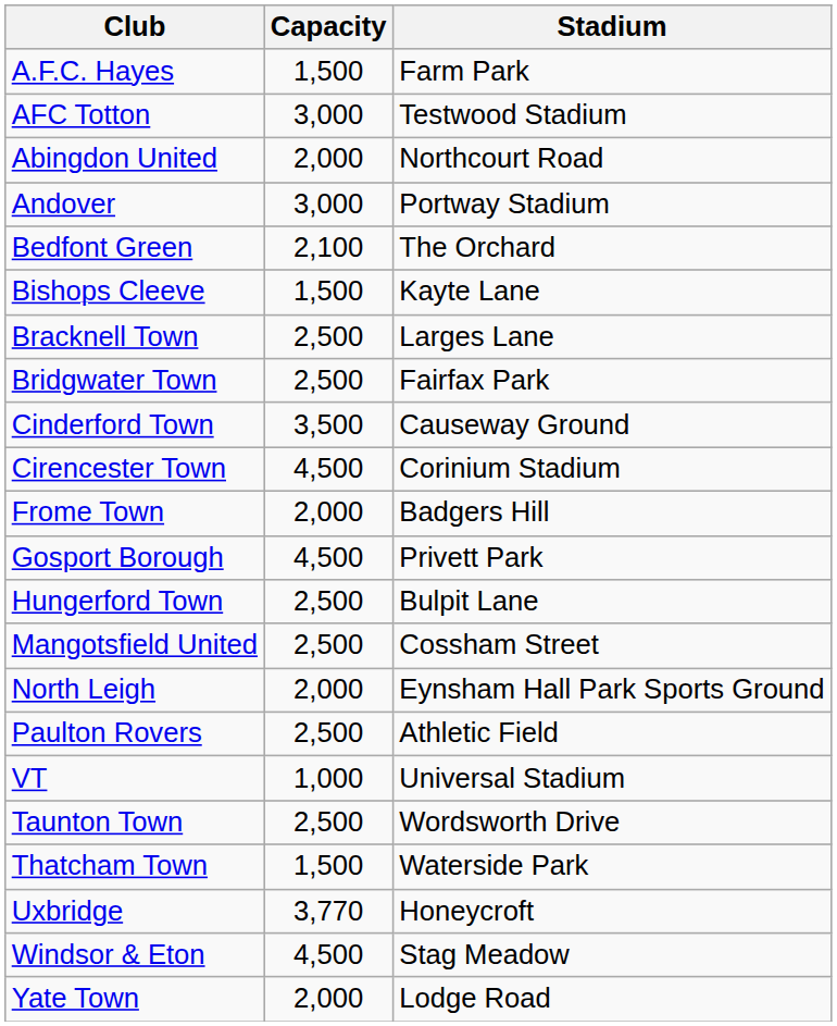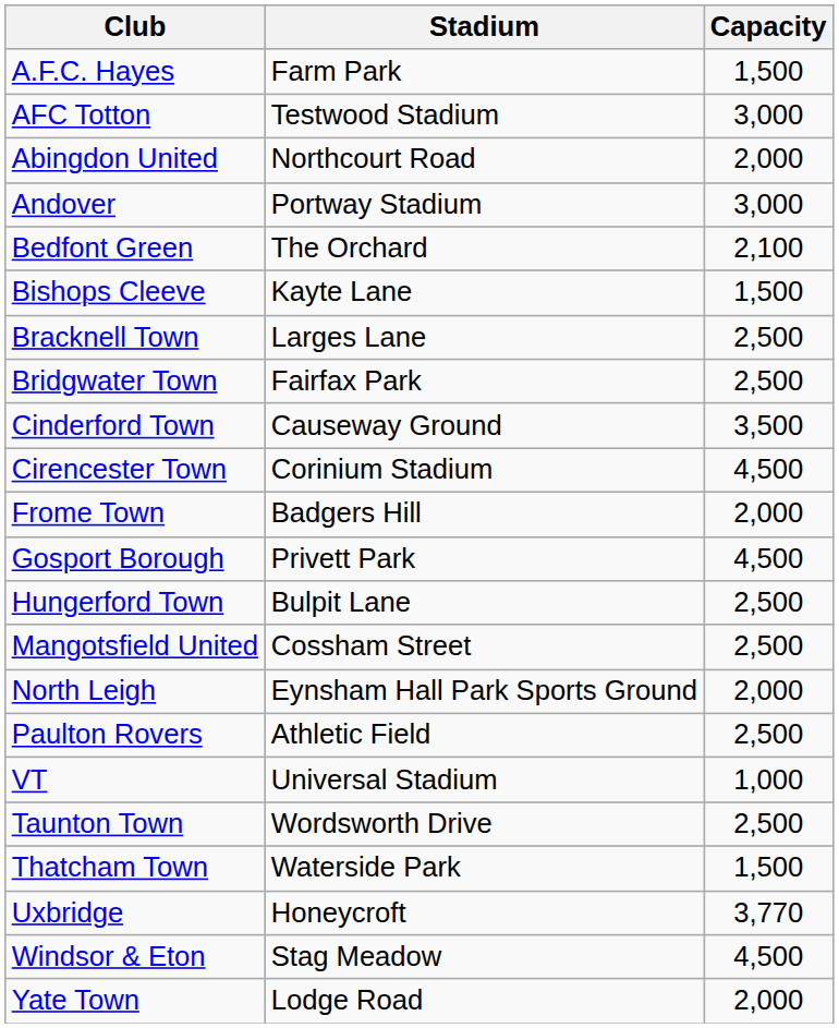columns swapped: Stadium <-> Capacity
